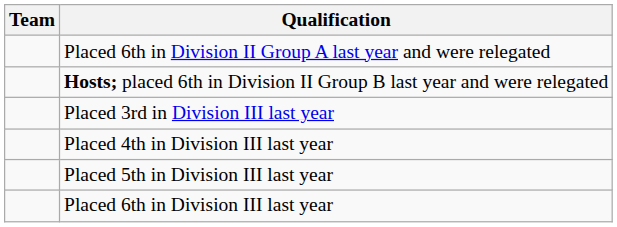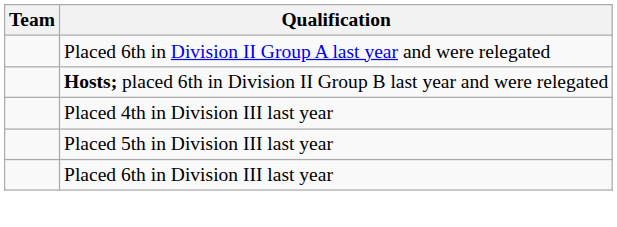- row: Placed 3rd in Division III last year
